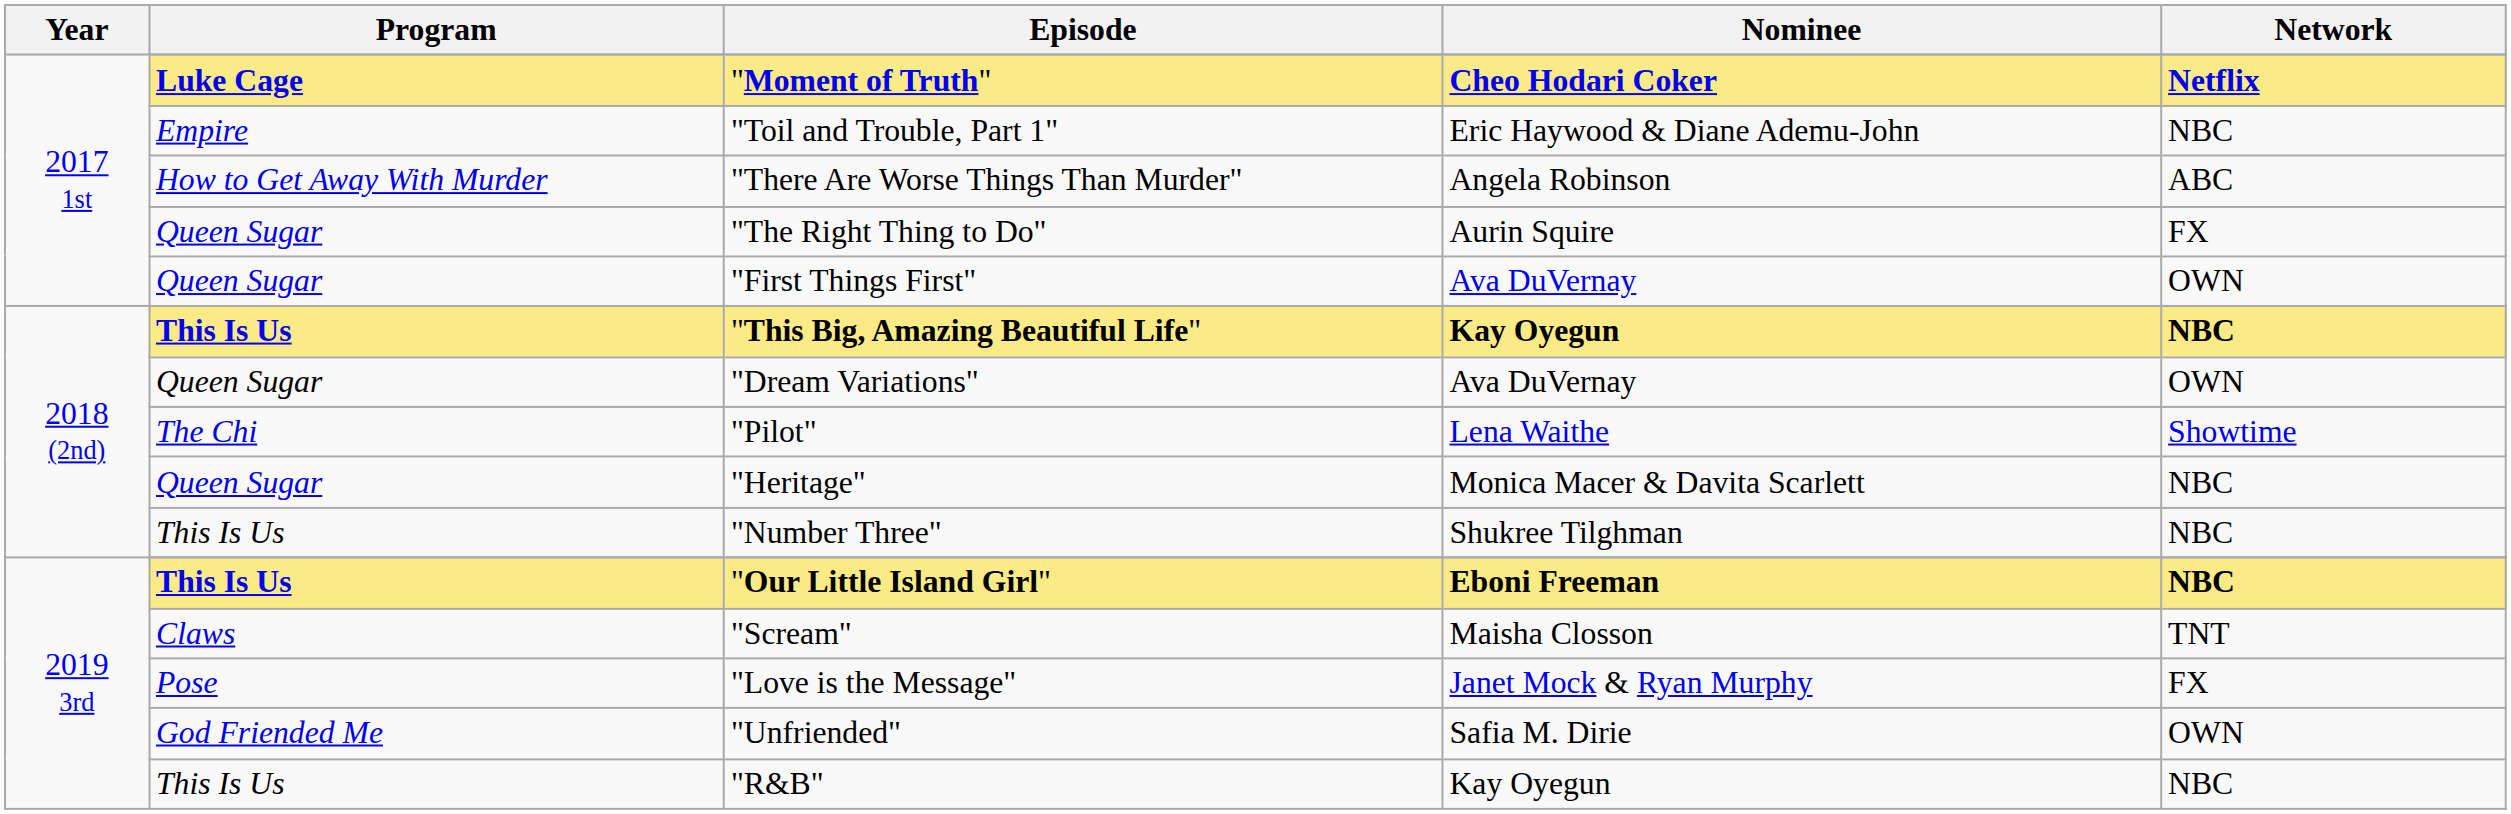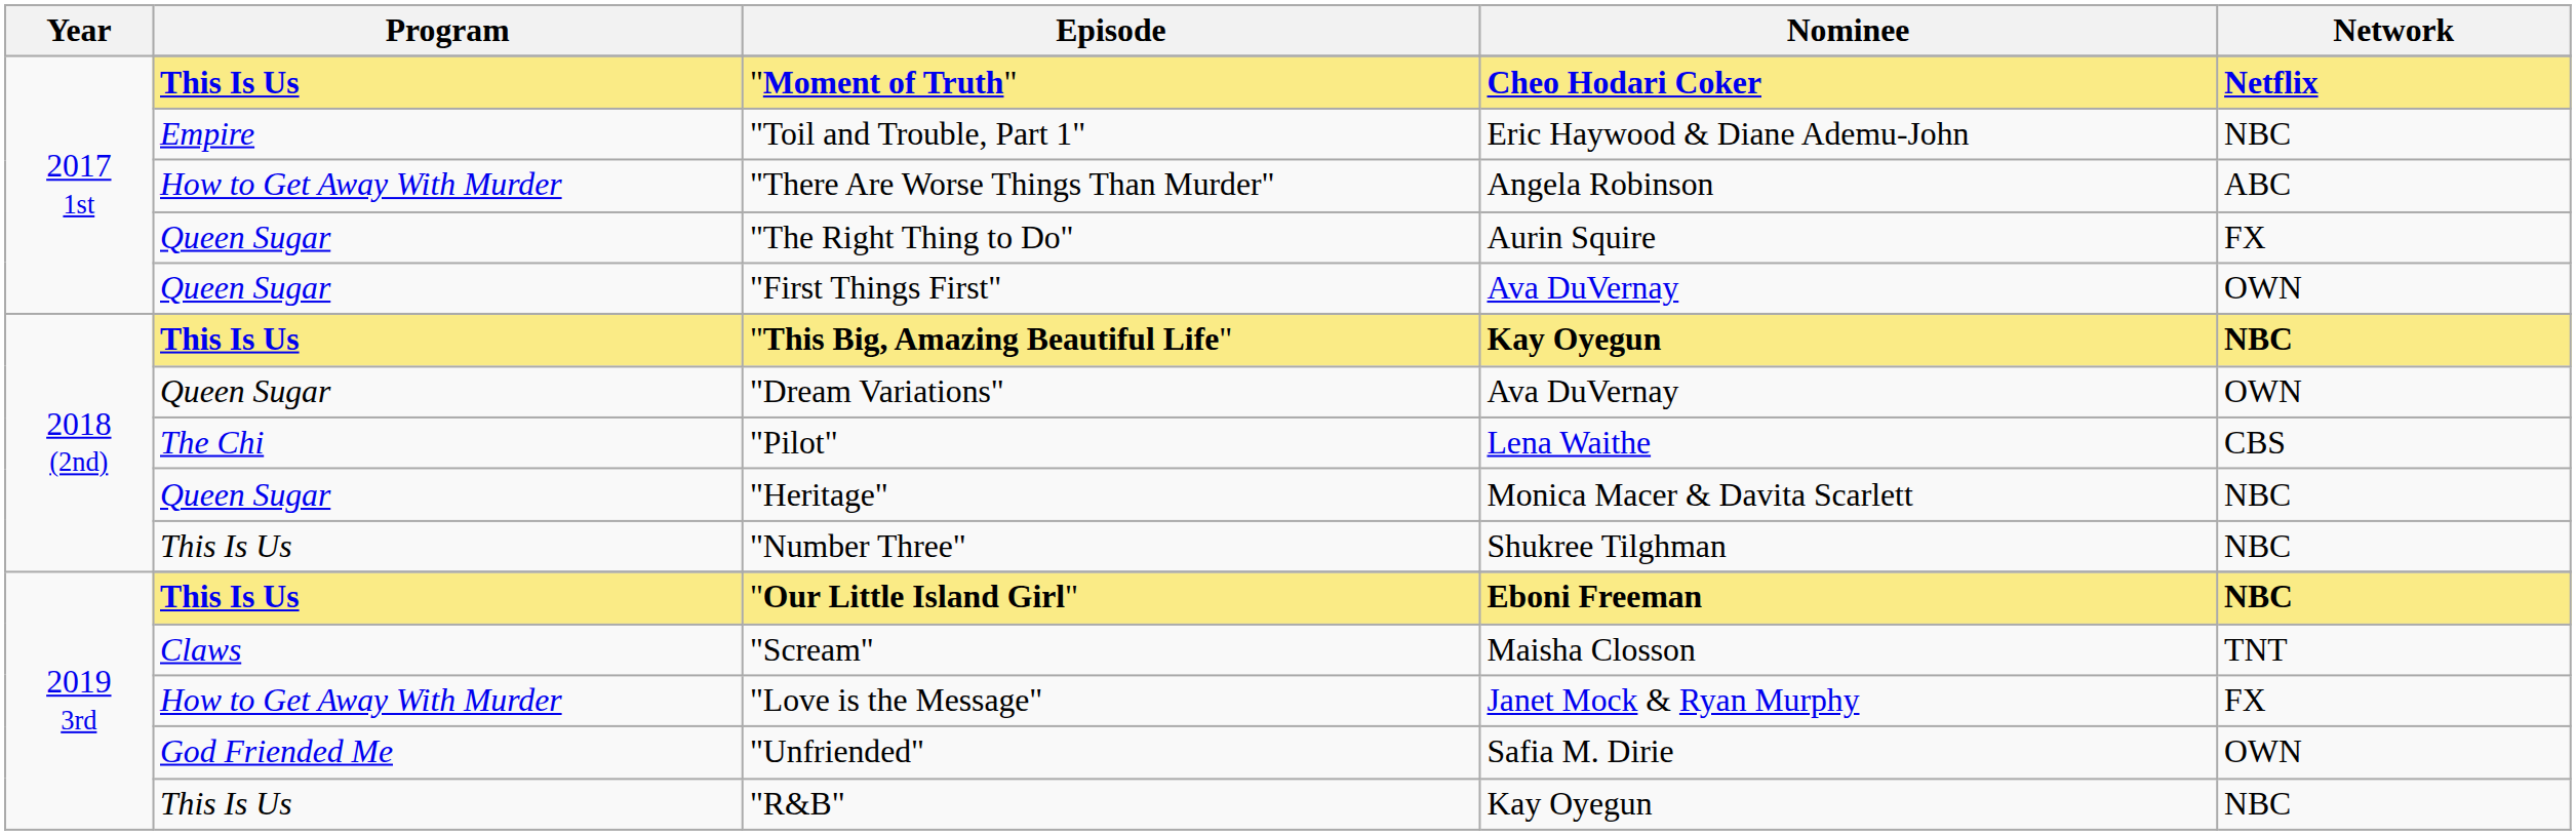"Moment of Truth" | Program: Luke Cage -> This Is Us
"Pilot" | Network: Showtime -> CBS
"Love is the Message" | Program: Pose -> How to Get Away With Murder
